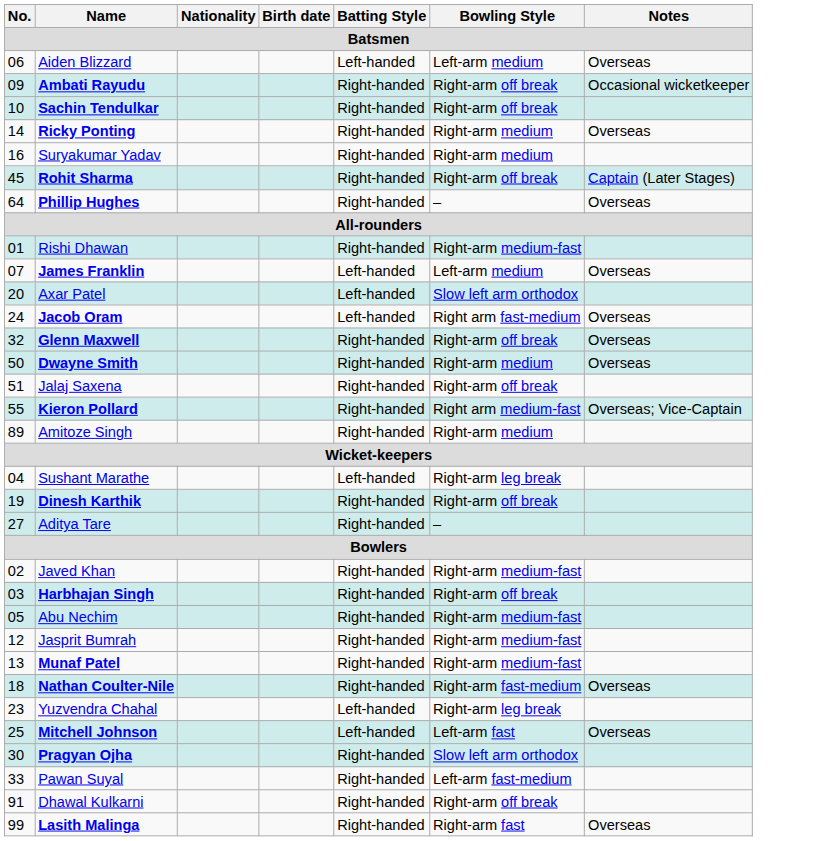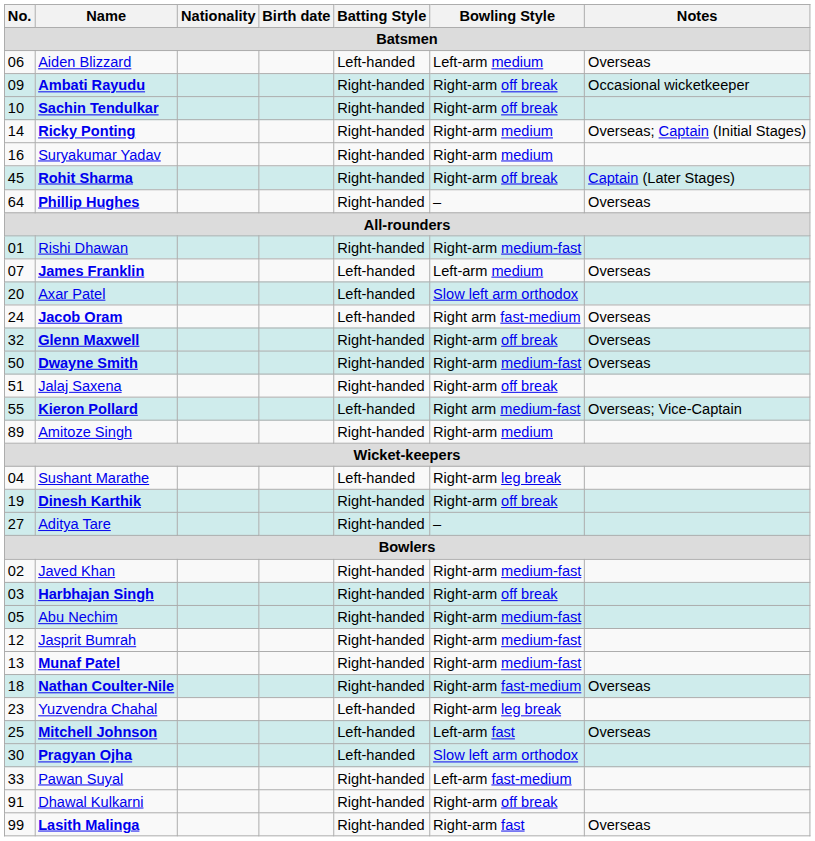Ricky Ponting | Notes: Overseas -> Overseas; Captain (Initial Stages)
Dwayne Smith | Bowling Style: Right-arm medium -> Right-arm medium-fast
Kieron Pollard | Batting Style: Right-handed -> Left-handed
Pragyan Ojha | Batting Style: Right-handed -> Left-handed
